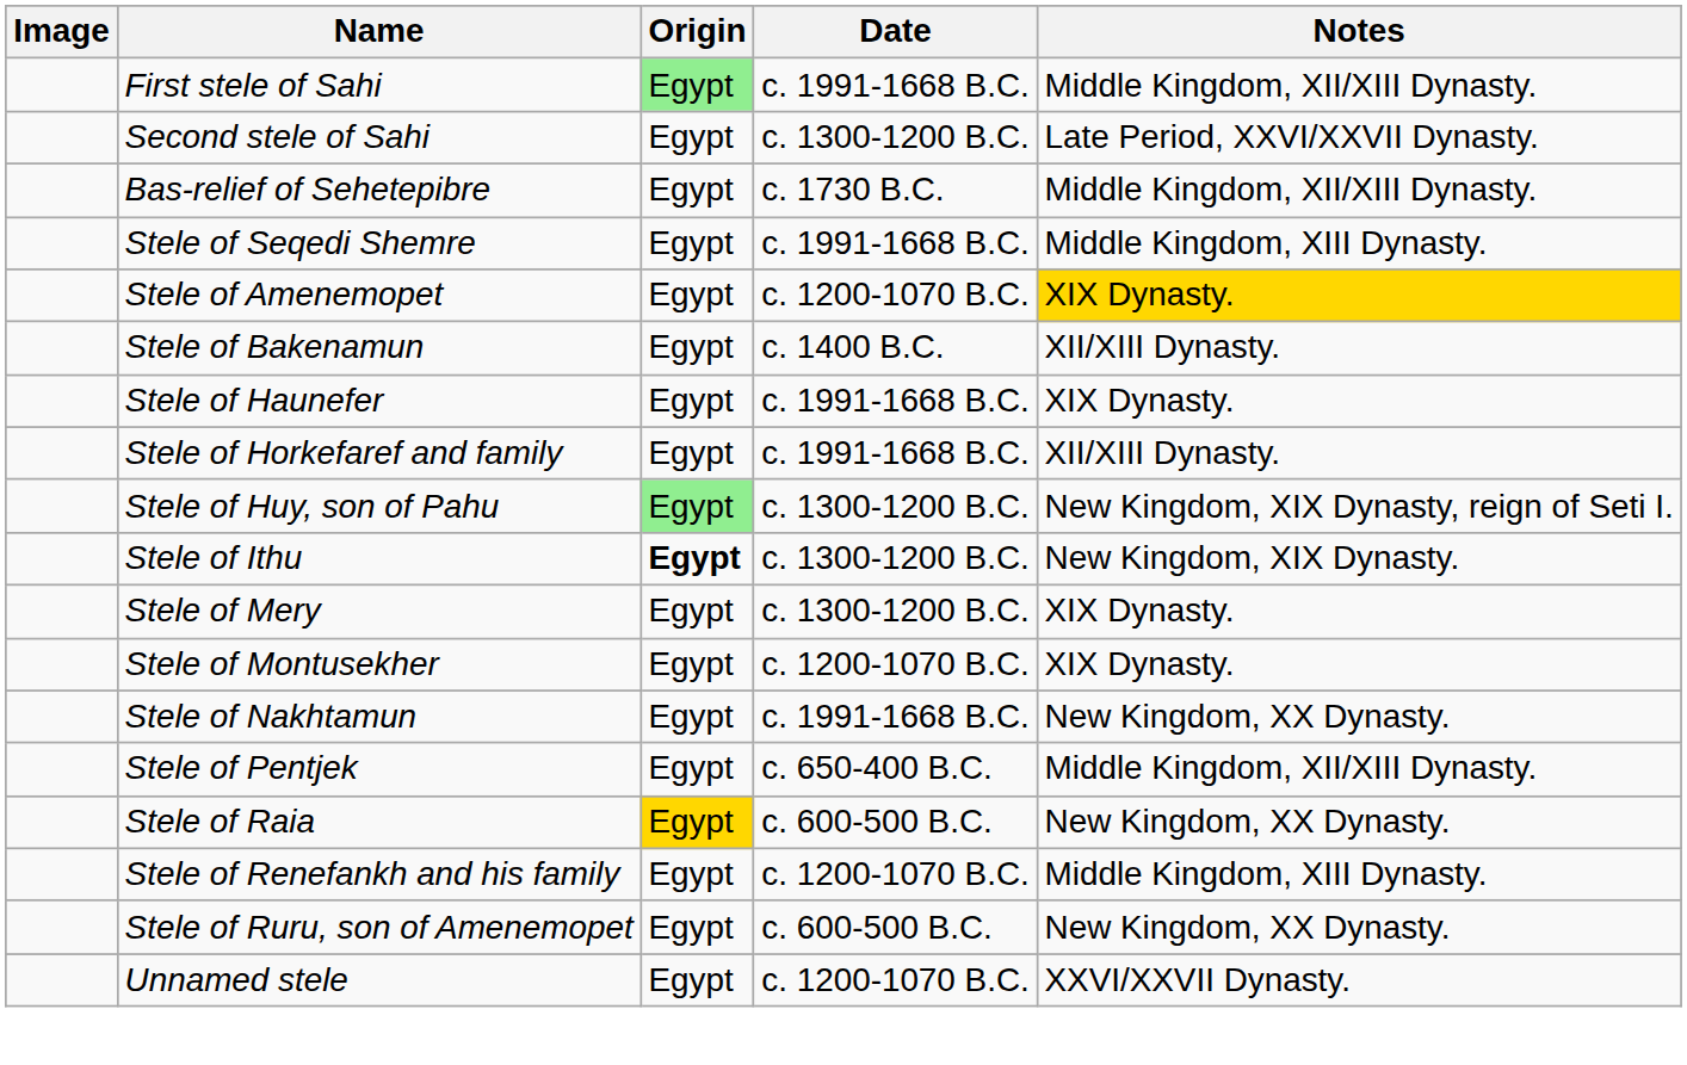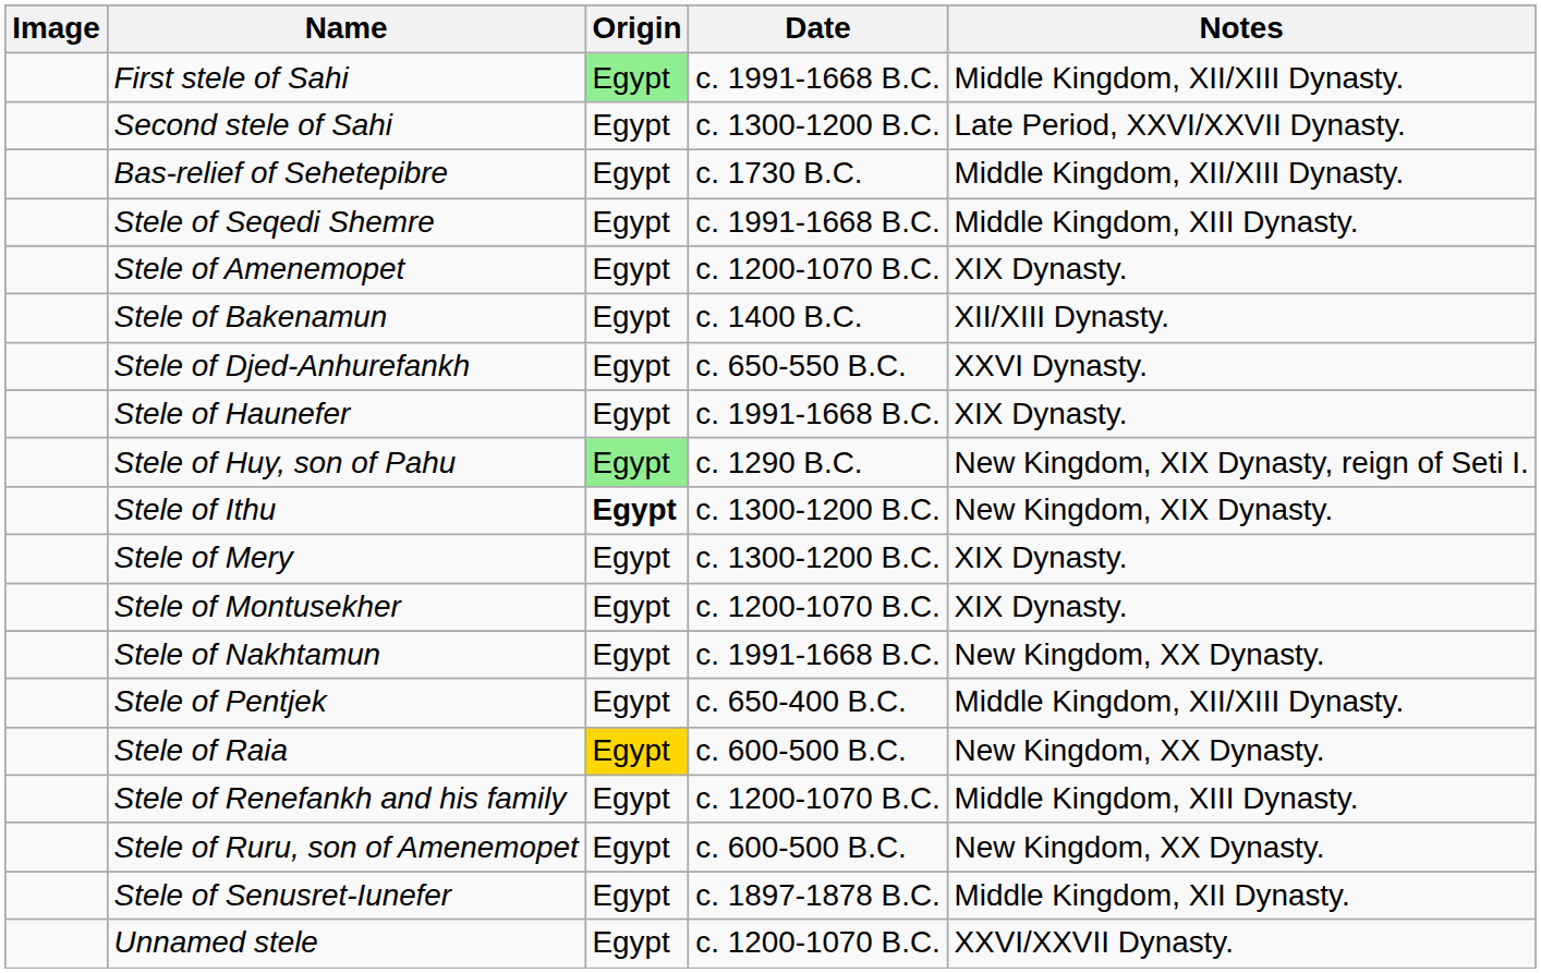Stele of Amenemopet | Notes: gold background -> no background
+ row: Stele of Djed-Anhurefankh | Egypt | c. 650-550 B.C. | XXVI Dynasty.
- row: Stele of Horkefaref and family | Egypt | c. 1991-1668 B.C. | XII/XIII Dynasty.
Stele of Huy, son of Pahu | Date: c. 1300-1200 B.C. -> c. 1290 B.C.
+ row: Stele of Senusret-Iunefer | Egypt | c. 1897-1878 B.C. | Middle Kingdom, XII Dynasty.
